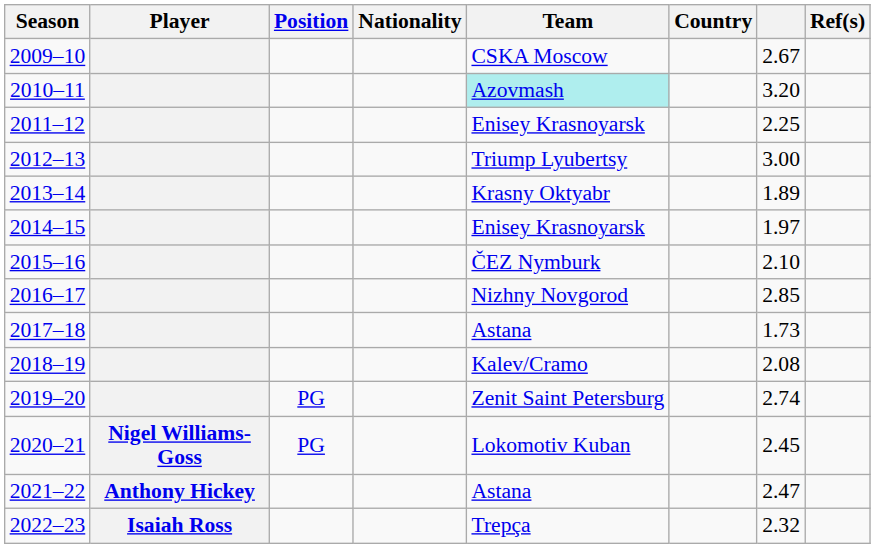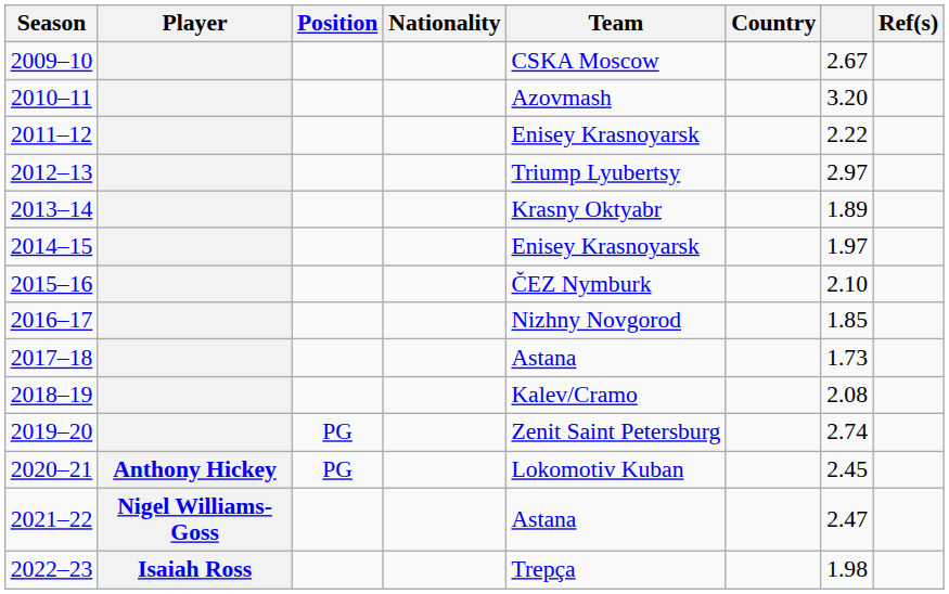2010–11 | Team: paleturquoise background -> no background
2011–12 | column 7: 2.25 -> 2.22
2012–13 | column 7: 3.00 -> 2.97
2016–17 | column 7: 2.85 -> 1.85
2020–21 | Player: Nigel Williams-Goss -> Anthony Hickey
2021–22 | Player: Anthony Hickey -> Nigel Williams-Goss
2022–23 | column 7: 2.32 -> 1.98
